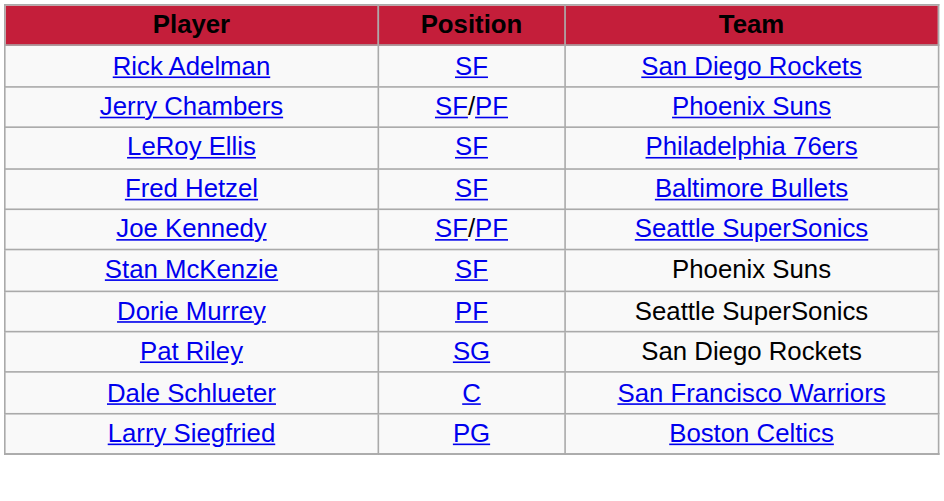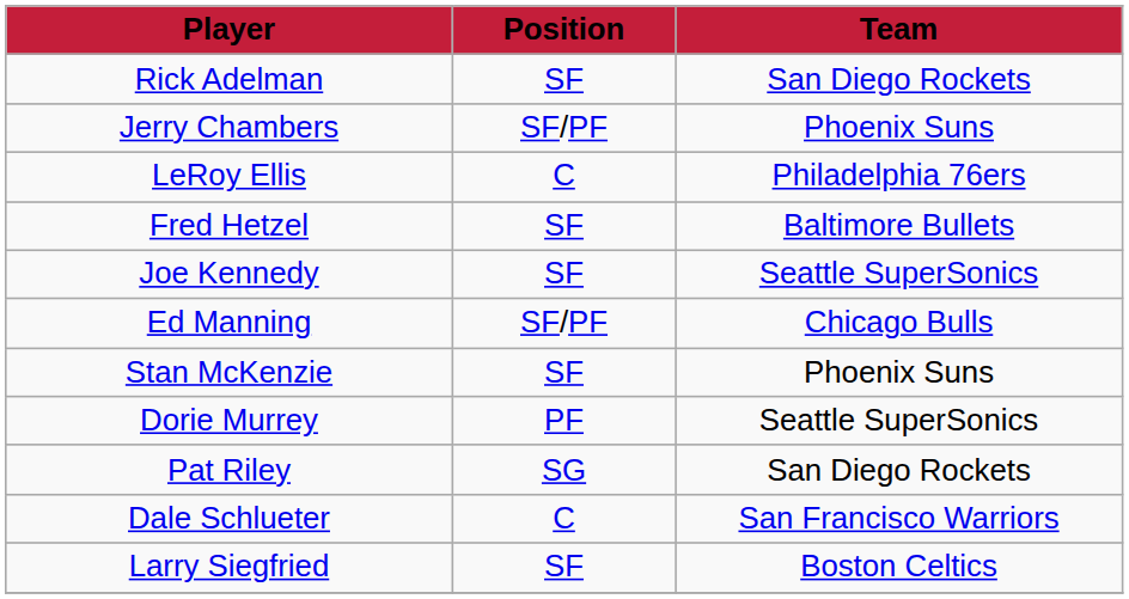LeRoy Ellis | Position: SF -> C
Joe Kennedy | Position: SF/PF -> SF
+ row: Ed Manning | SF/PF | Chicago Bulls
Larry Siegfried | Position: PG -> SF
